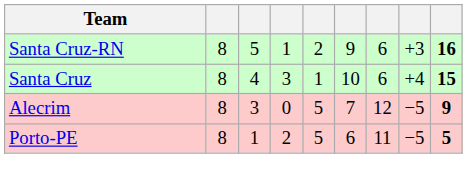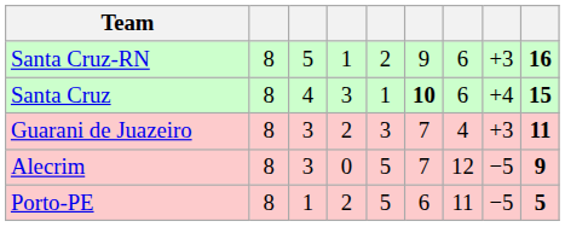Santa Cruz | column 6: normal -> bold
+ row: Guarani de Juazeiro | 8 | 3 | 2 | 3 | 7 | 4 | +3 | 11
